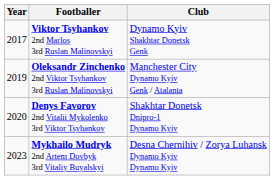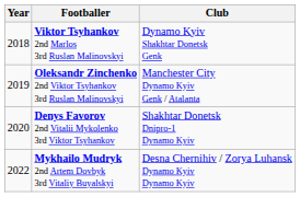Viktor Tsyhankov 2nd Marlos 3rd Ruslan Malinovskyi | Year: 2017 -> 2018
Mykhailo Mudryk 2nd Artem Dovbyk 3rd Vitaliy Buyalskyi | Year: 2023 -> 2022
